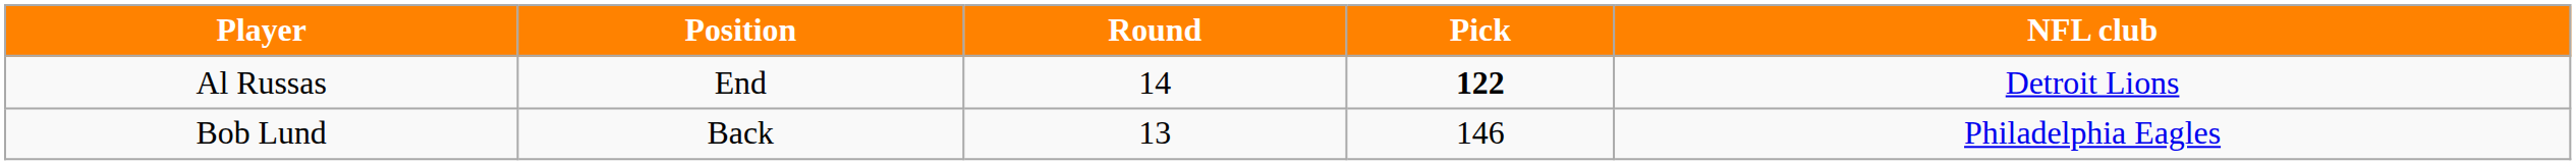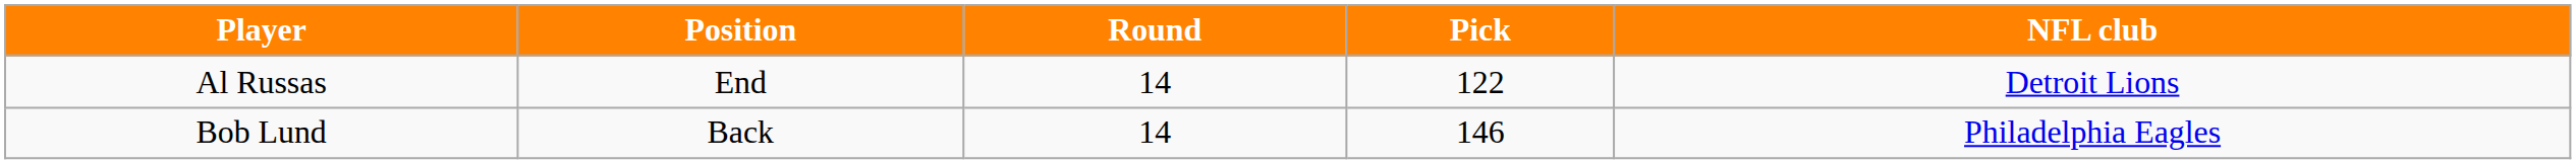Al Russas | Pick: bold -> normal
Bob Lund | Round: 13 -> 14
